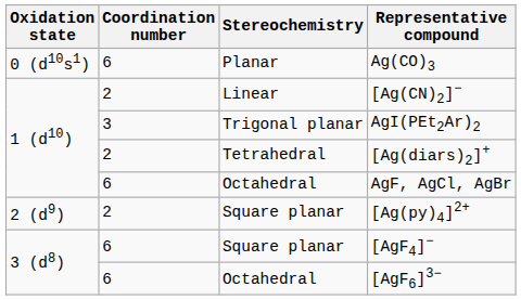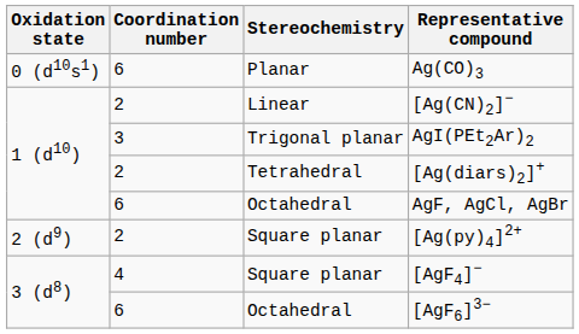[AgF4]− | Coordination number: 6 -> 4
